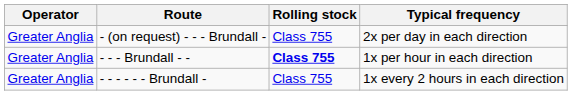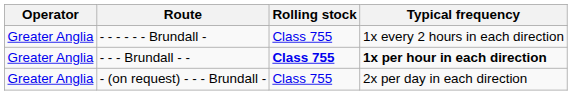rows swapped: - - - - - - Brundall - <-> - (on request) - - - Brundall -
- - - Brundall - - | Typical frequency: normal -> bold
